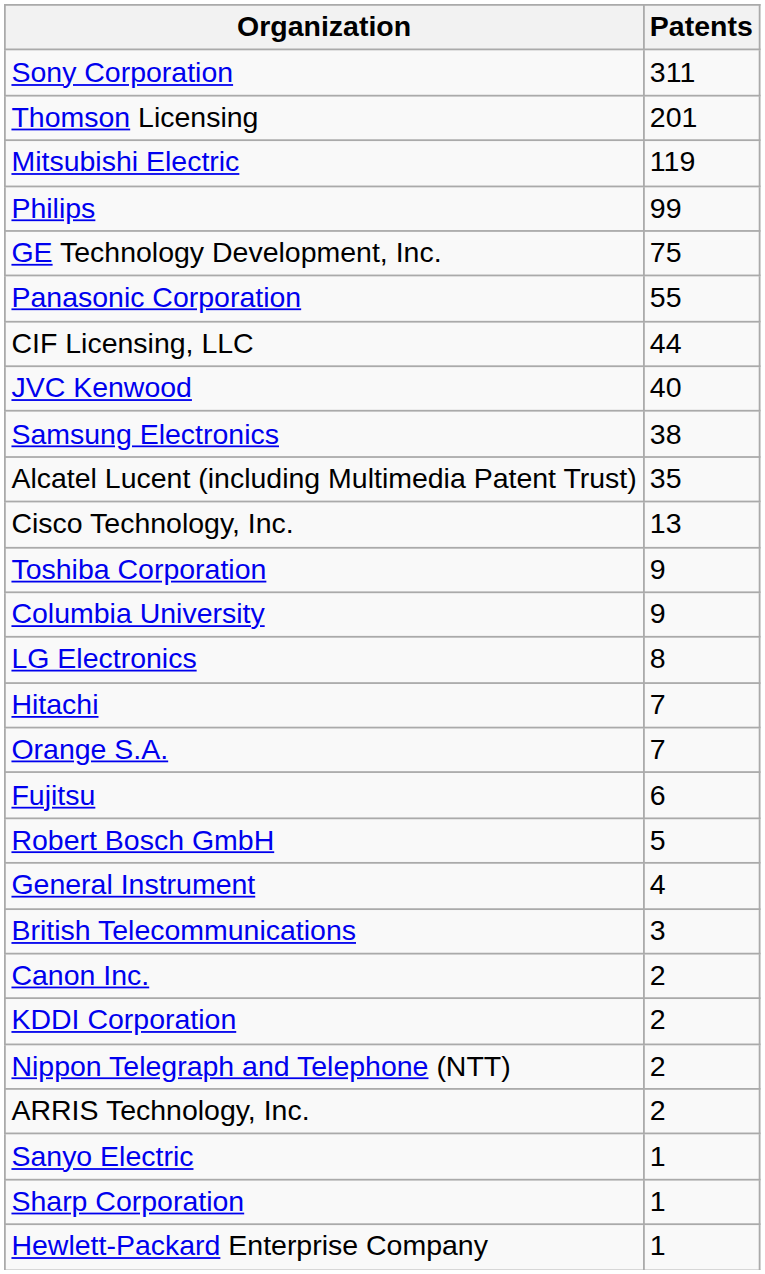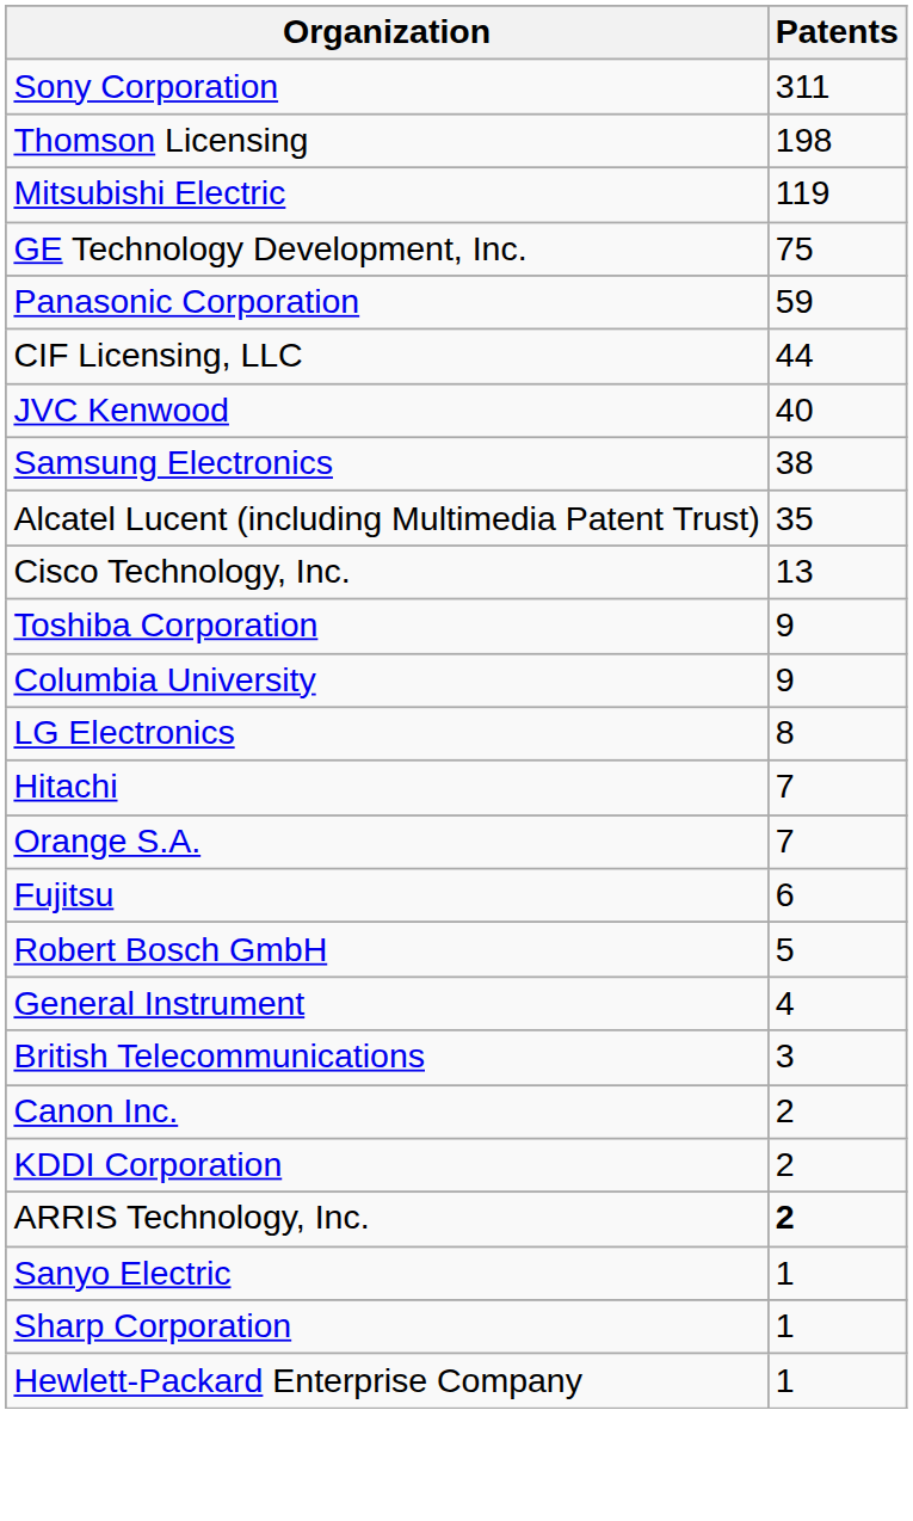Thomson Licensing | Patents: 201 -> 198
- row: Philips | 99
Panasonic Corporation | Patents: 55 -> 59
- row: Nippon Telegraph and Telephone (NTT) | 2
ARRIS Technology, Inc. | Patents: normal -> bold
